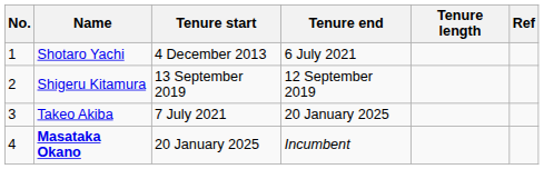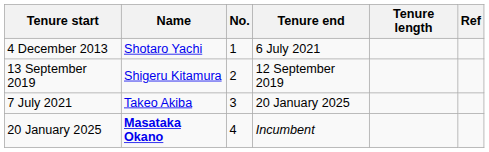columns swapped: No. <-> Tenure start
